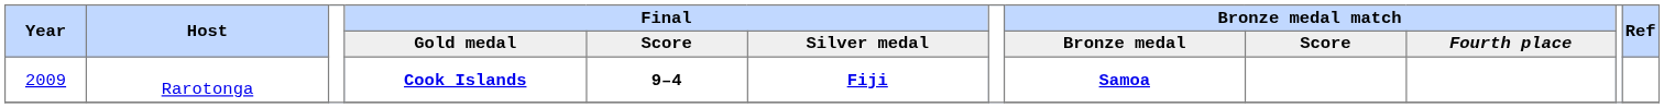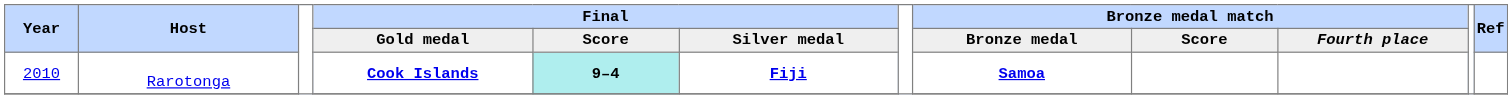Rarotonga | Year: 2009 -> 2010
Rarotonga | Final / Score: no background -> paleturquoise background
